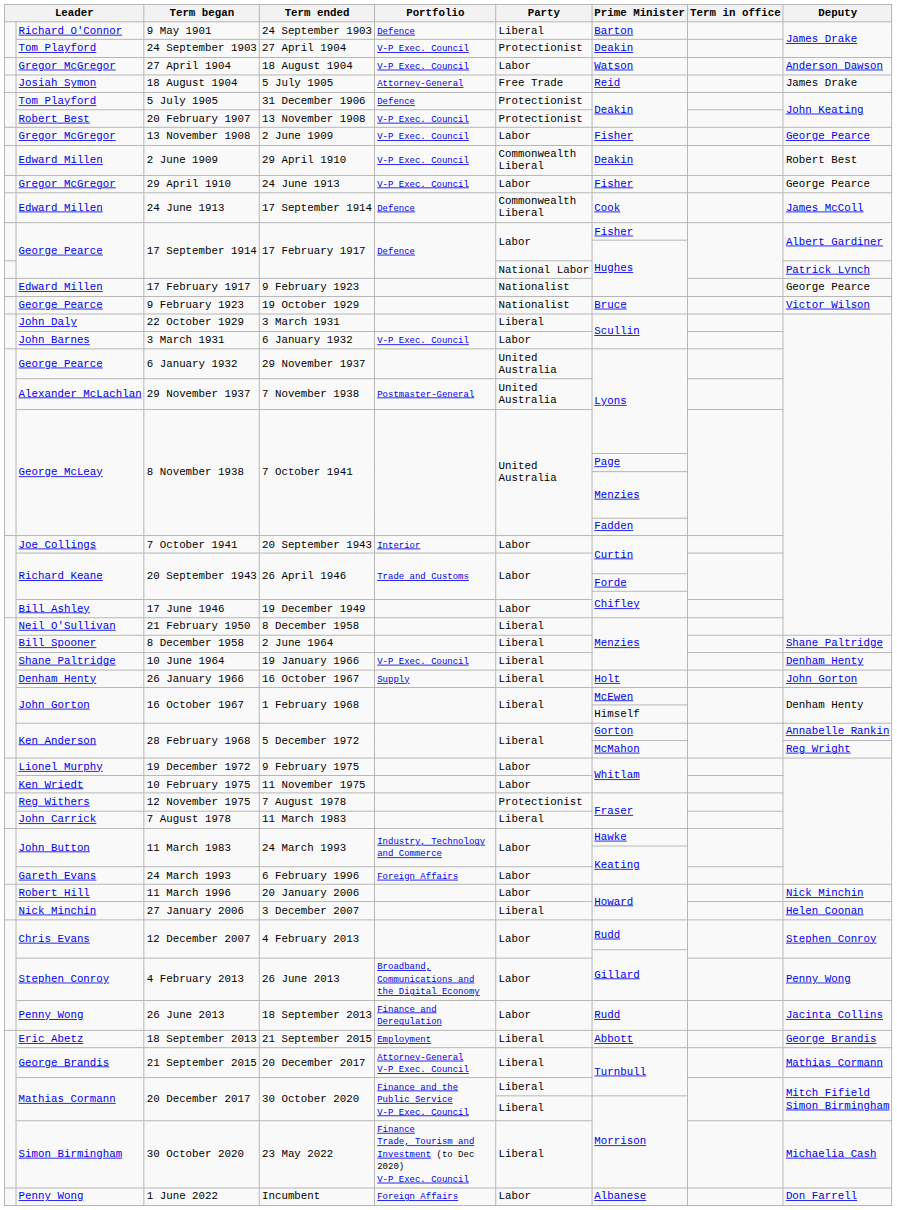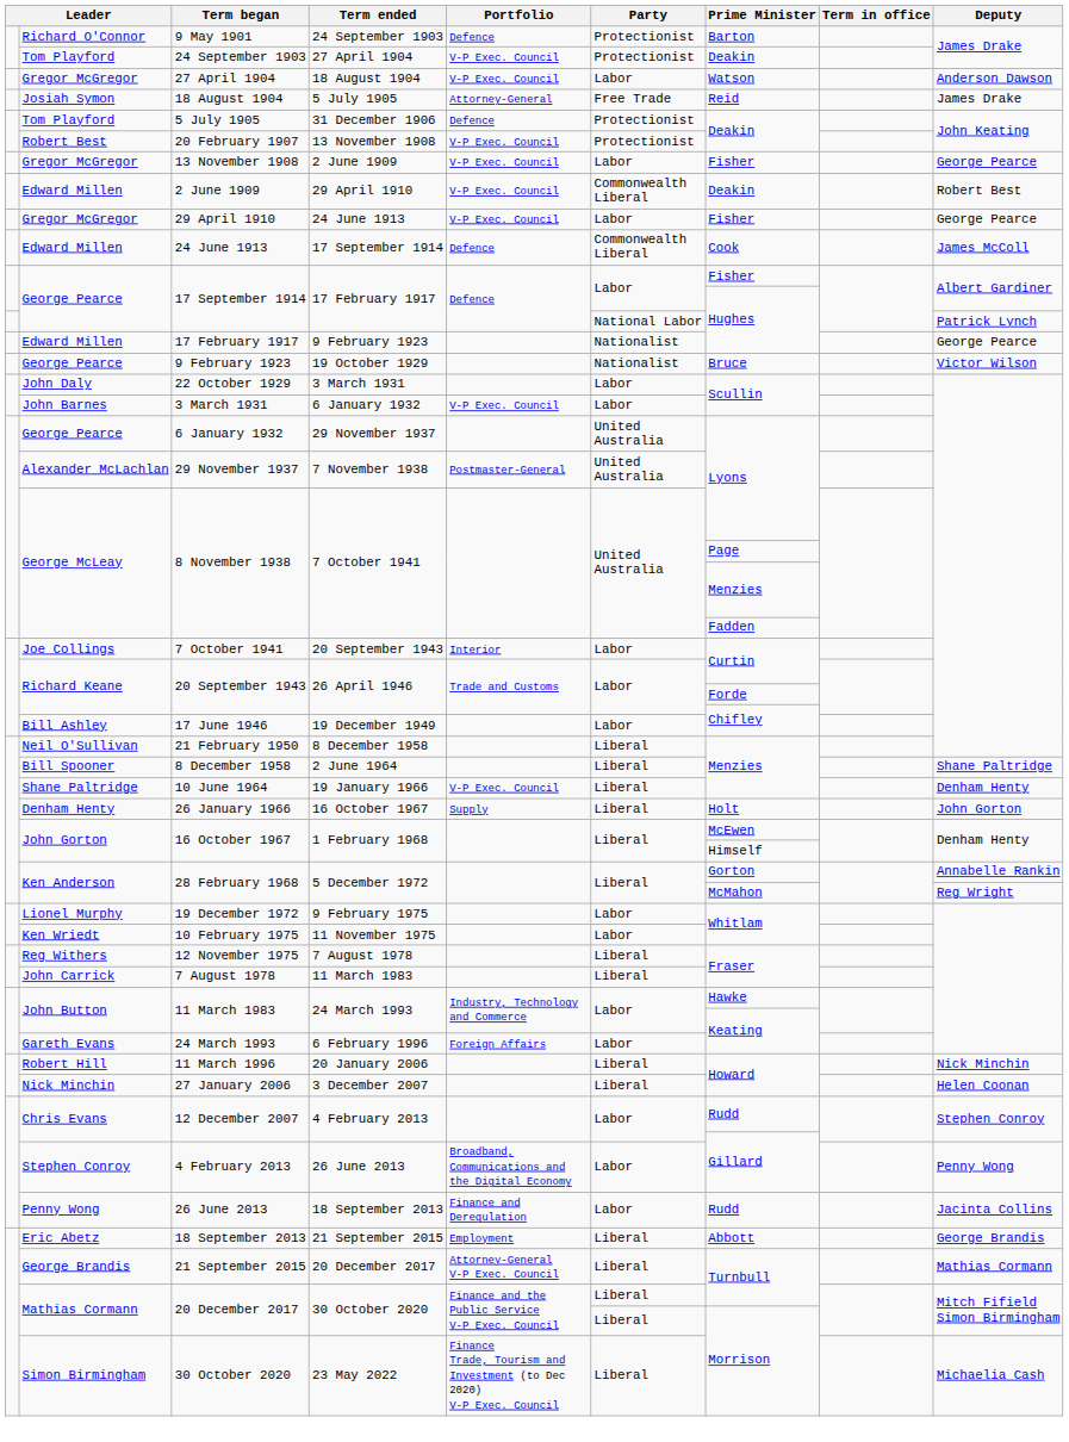9 May 1901 | Party: Liberal -> Protectionist
22 October 1929 | Party: Liberal -> Labor
12 November 1975 | Party: Protectionist -> Liberal
11 March 1996 | Party: Labor -> Liberal
- row: Penny Wong | 1 June 2022 | Incumbent | Foreign Affairs | Labor | Albanese | Don Farrell
